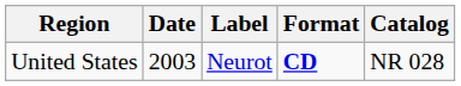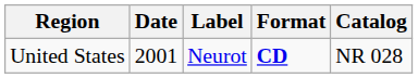United States | Date: 2003 -> 2001
